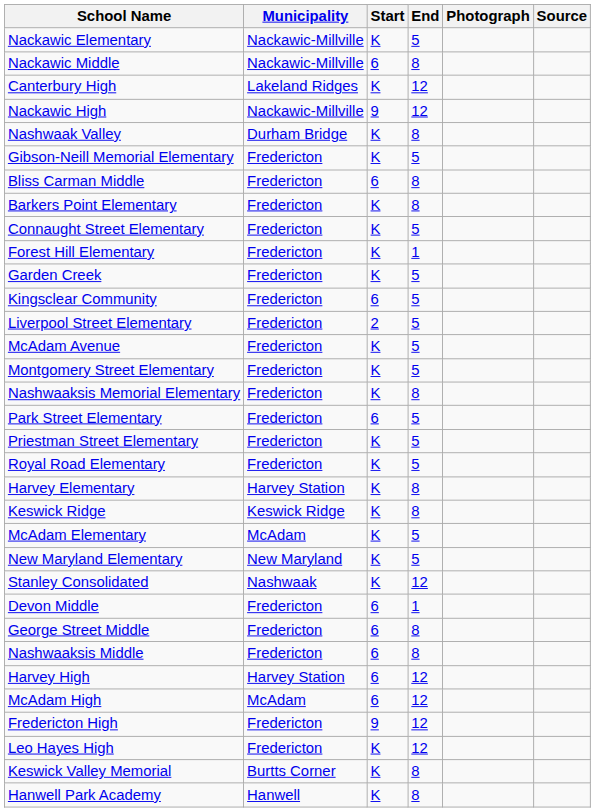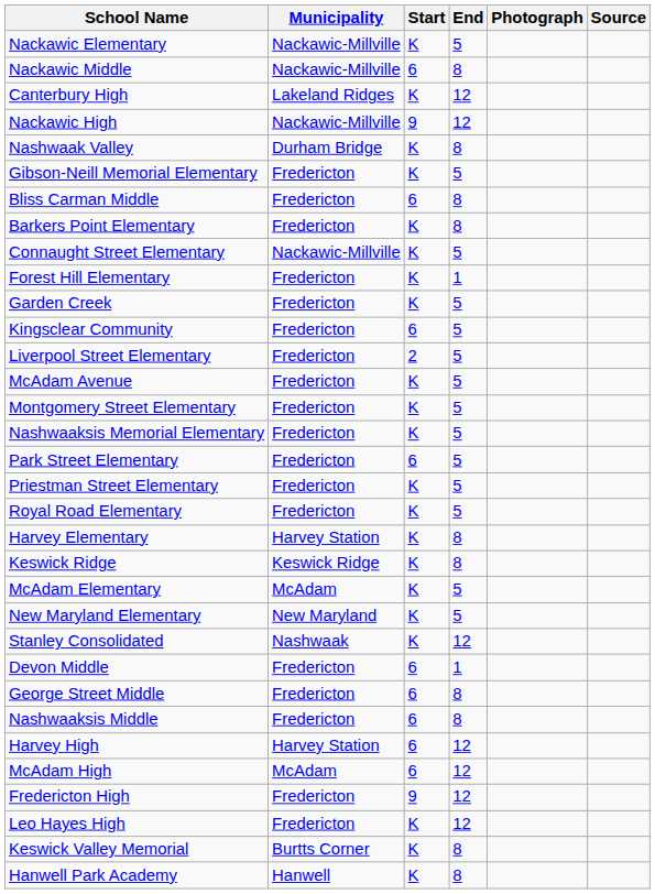Connaught Street Elementary | Municipality: Fredericton -> Nackawic-Millville
Nashwaaksis Memorial Elementary | End: 8 -> 5
